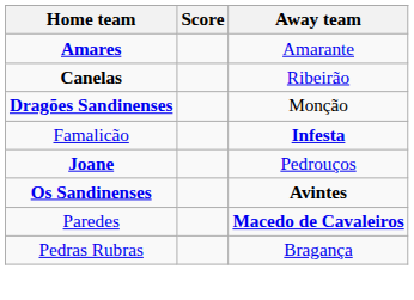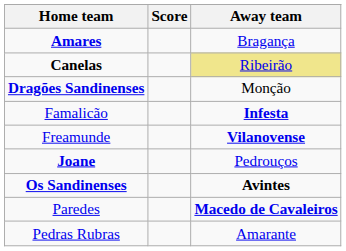Amares | Away team: Amarante -> Bragança
Canelas | Away team: no background -> khaki background
+ row: Freamunde | Vilanovense
Pedras Rubras | Away team: Bragança -> Amarante
